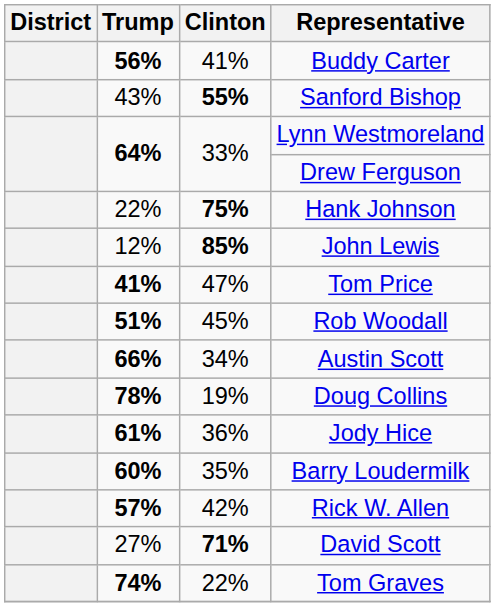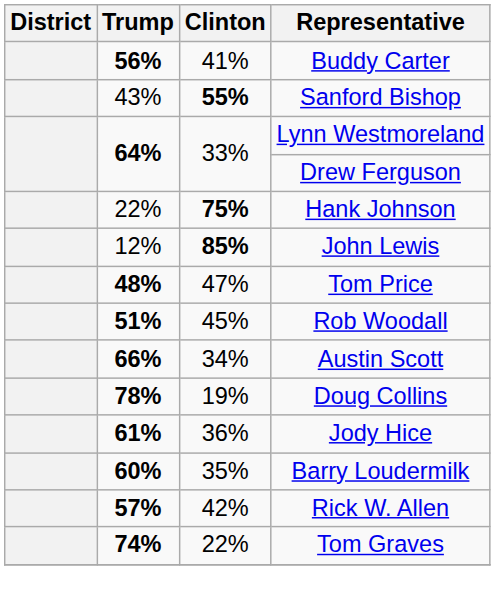Tom Price | Trump: 41% -> 48%
- row: 27% | 71% | David Scott
